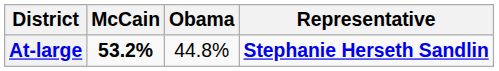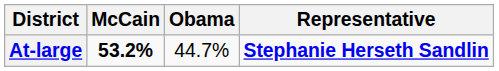At-large | Obama: 44.8% -> 44.7%
